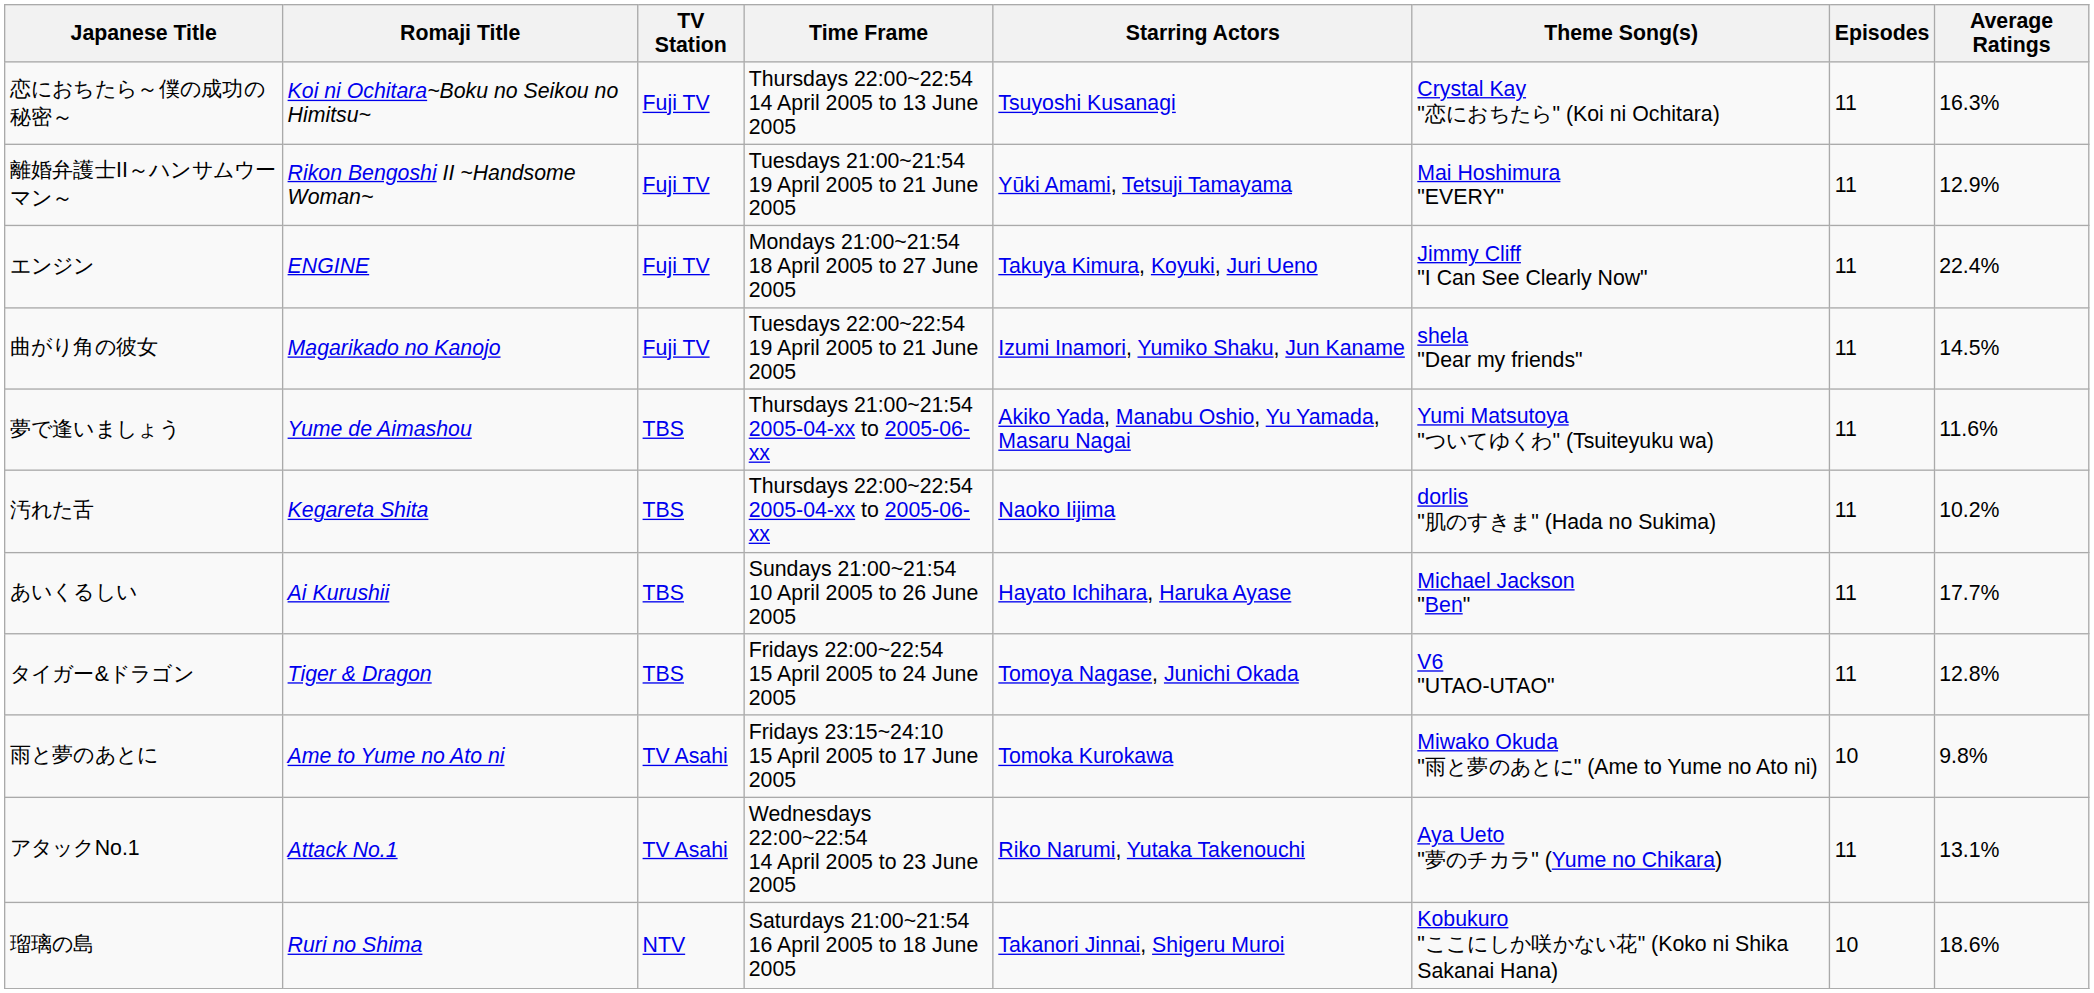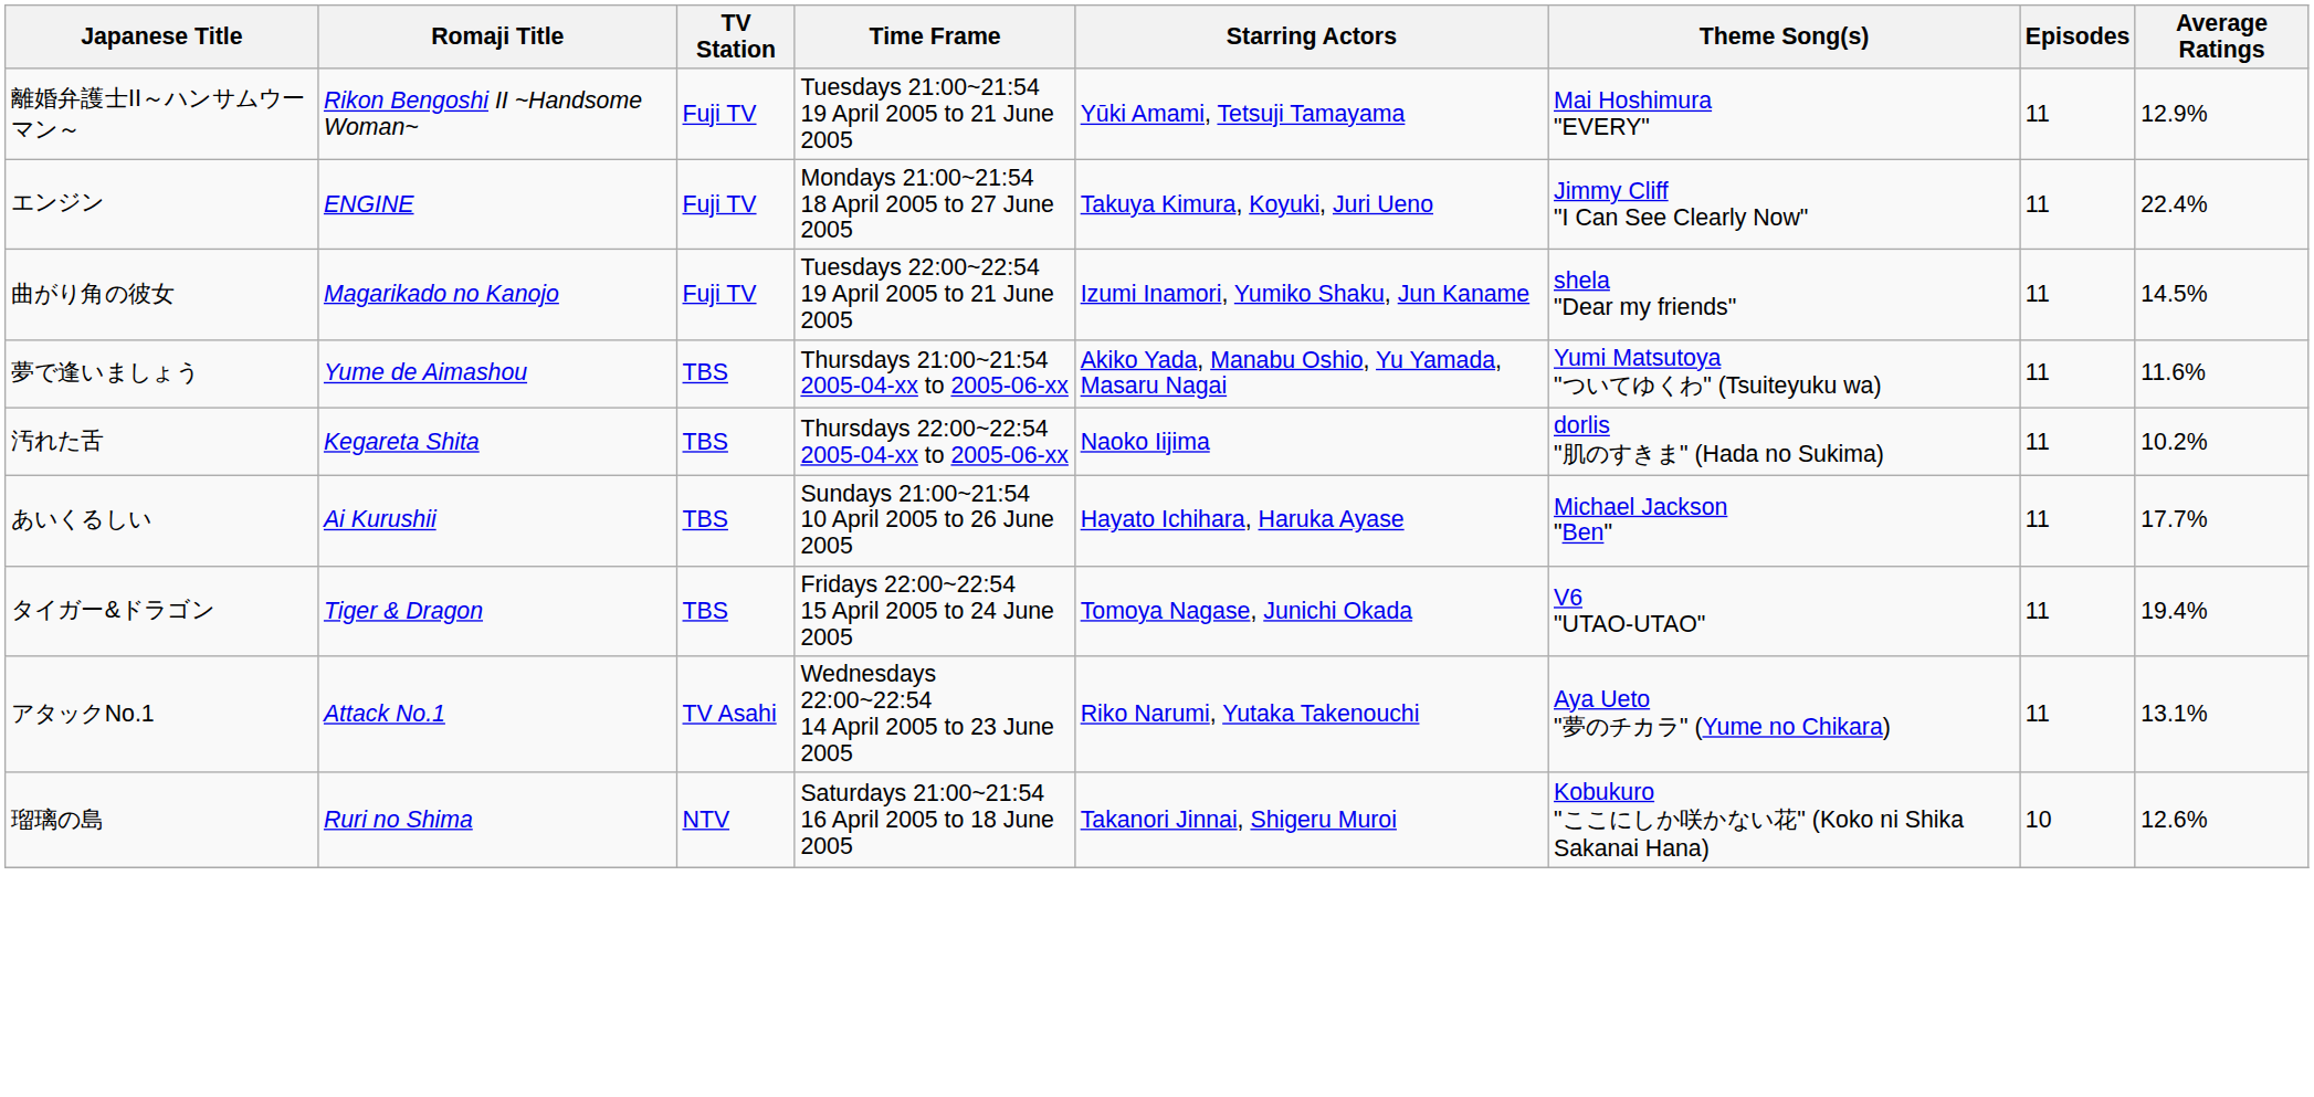- row: 恋におちたら～僕の成功の秘密～ | Koi ni Ochitara~Boku no Seikou no Himitsu~ | Fuji TV | Thursdays 22:00~22:54 14 April 2005 to 13 June 2005 | Tsuyoshi Kusanagi | Crystal Kay "恋におちたら" (Koi ni Ochitara) | 11 | 16.3%
タイガー&ドラゴン | Average Ratings: 12.8% -> 19.4%
- row: 雨と夢のあとに | Ame to Yume no Ato ni | TV Asahi | Fridays 23:15~24:10 15 April 2005 to 17 June 2005 | Tomoka Kurokawa | Miwako Okuda "雨と夢のあとに" (Ame to Yume no Ato ni) | 10 | 9.8%
瑠璃の島 | Average Ratings: 18.6% -> 12.6%
